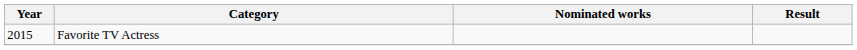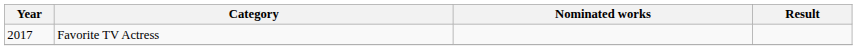Favorite TV Actress | Year: 2015 -> 2017
